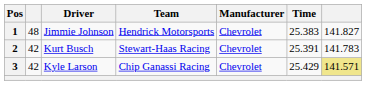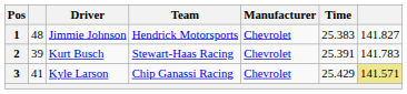2 | column 2: 42 -> 39
3 | column 2: 42 -> 41
